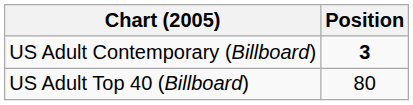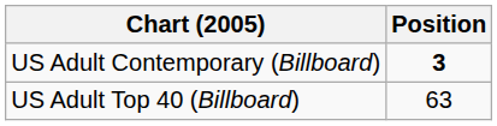US Adult Top 40 (Billboard) | Position: 80 -> 63
